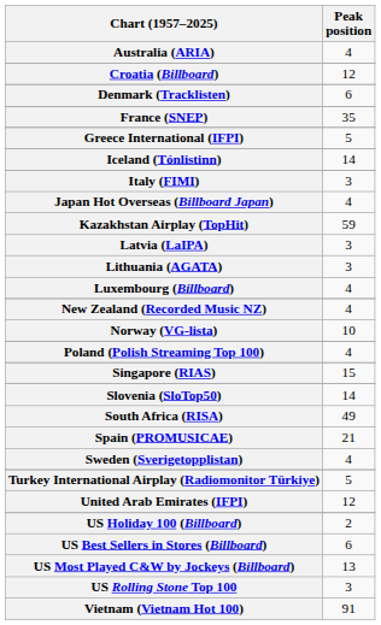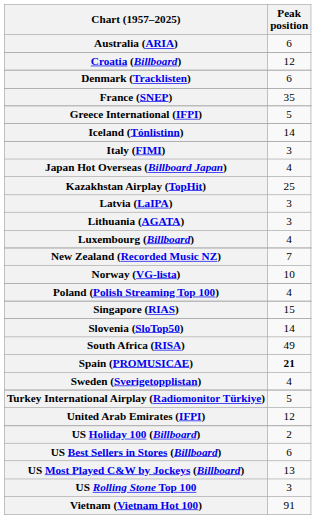Australia (ARIA) | Peak position: 4 -> 6
Kazakhstan Airplay (TopHit) | Peak position: 59 -> 25
New Zealand (Recorded Music NZ) | Peak position: 4 -> 7
Spain (PROMUSICAE) | Peak position: normal -> bold
